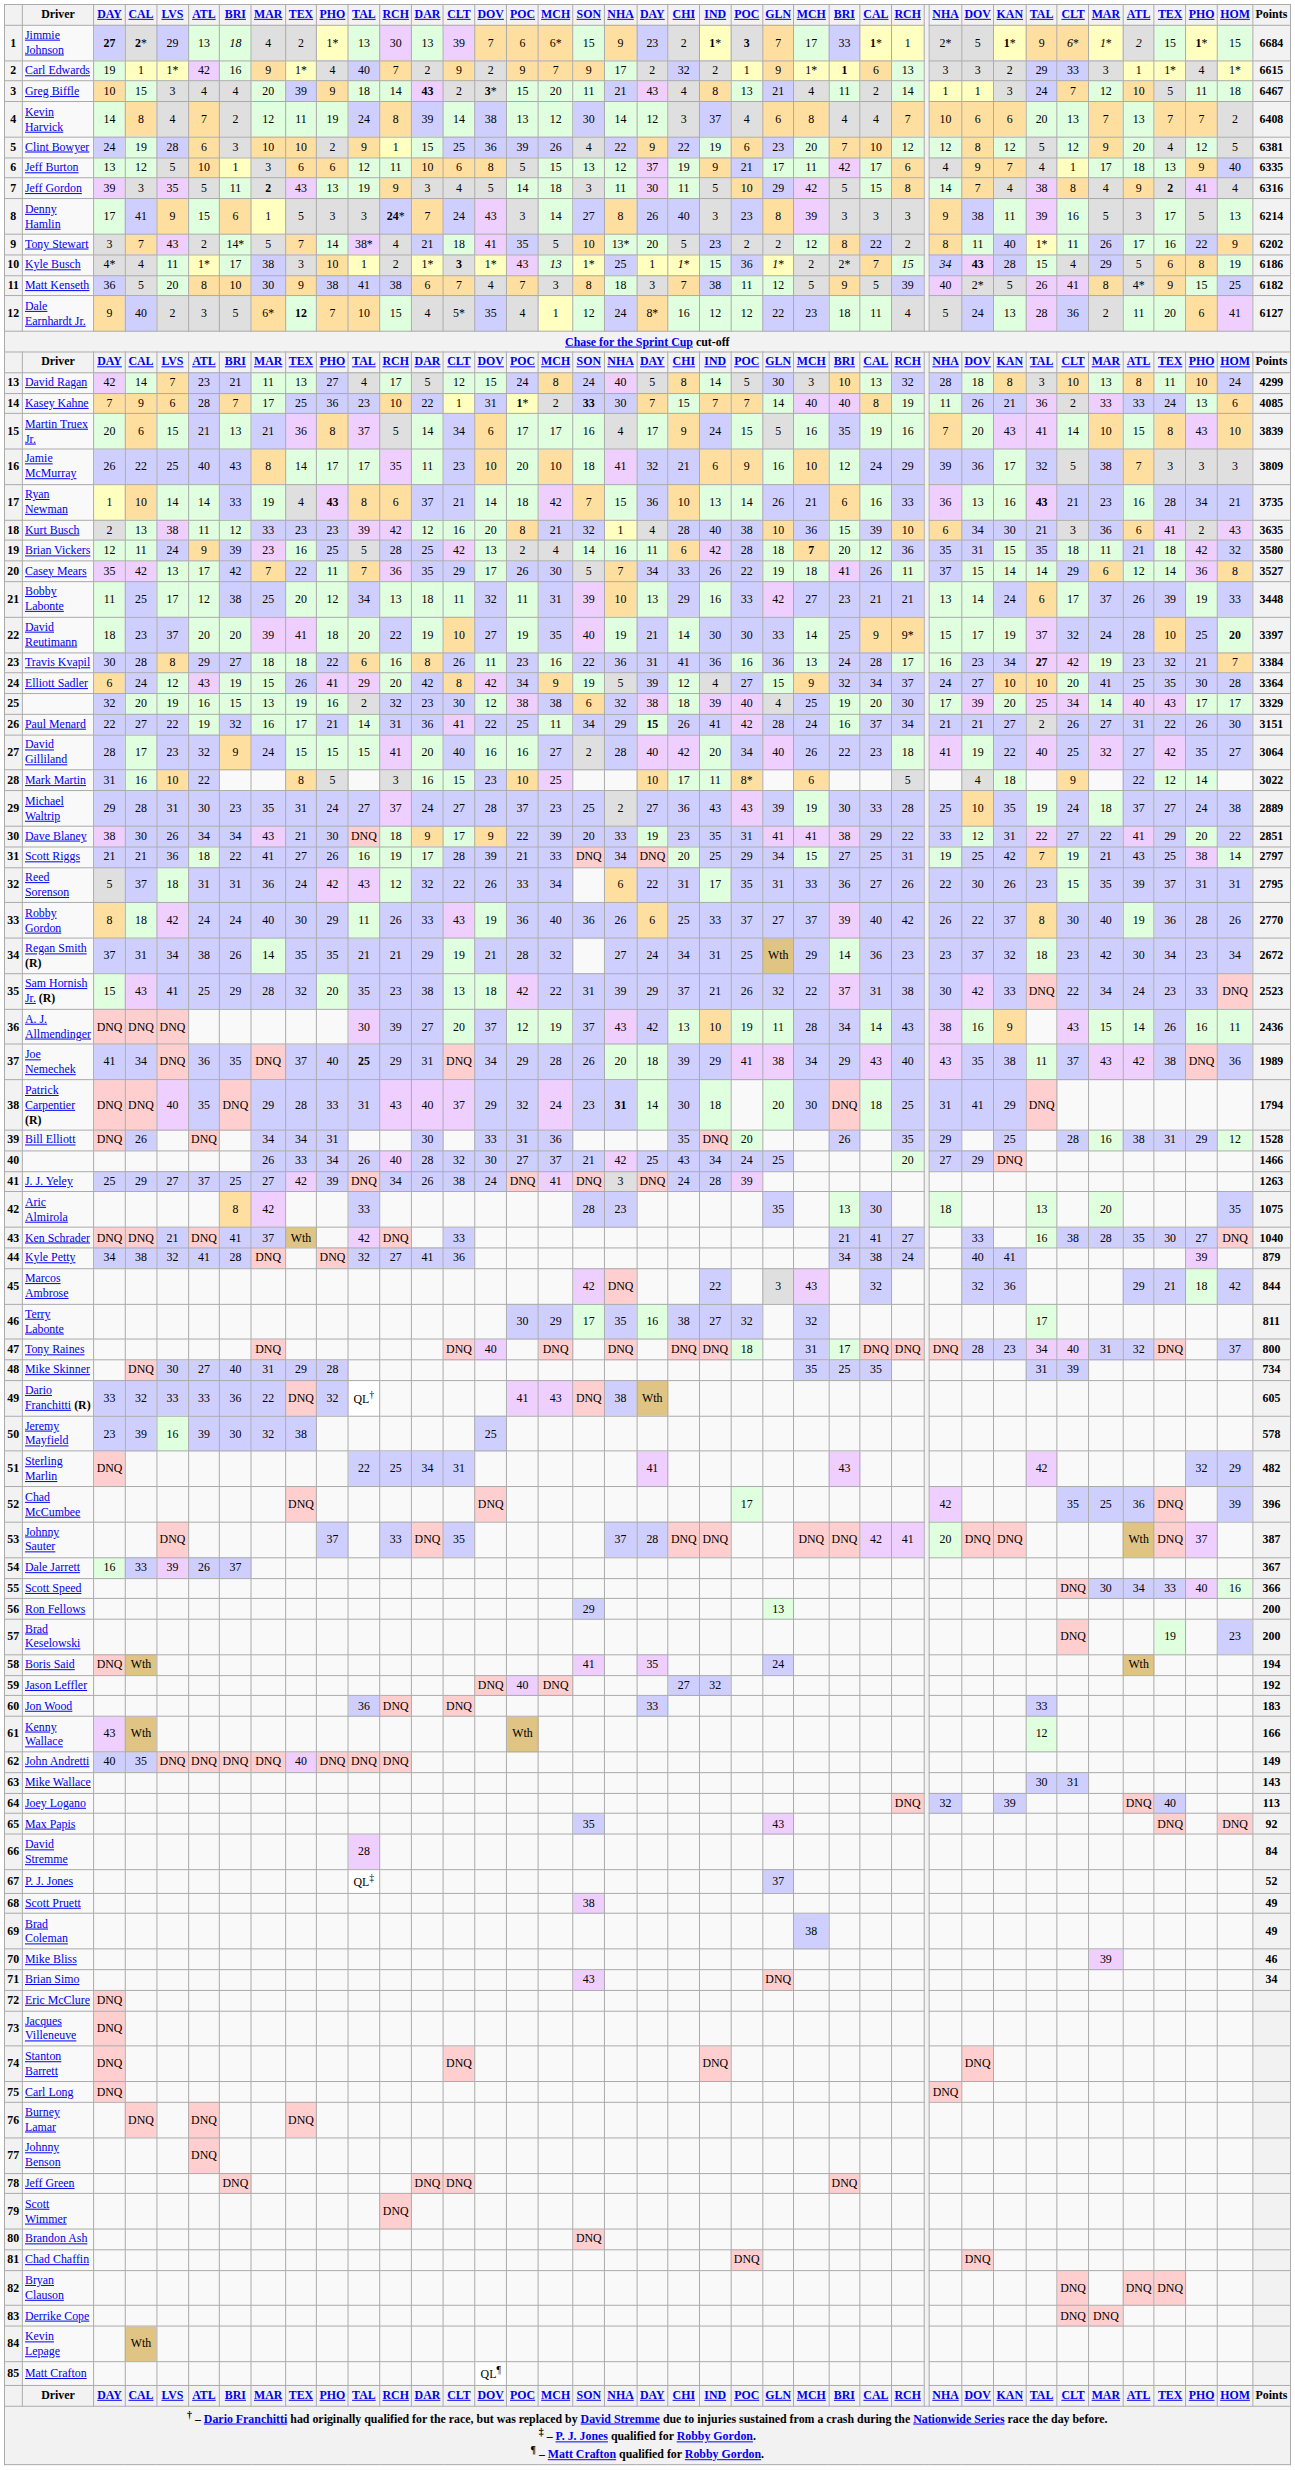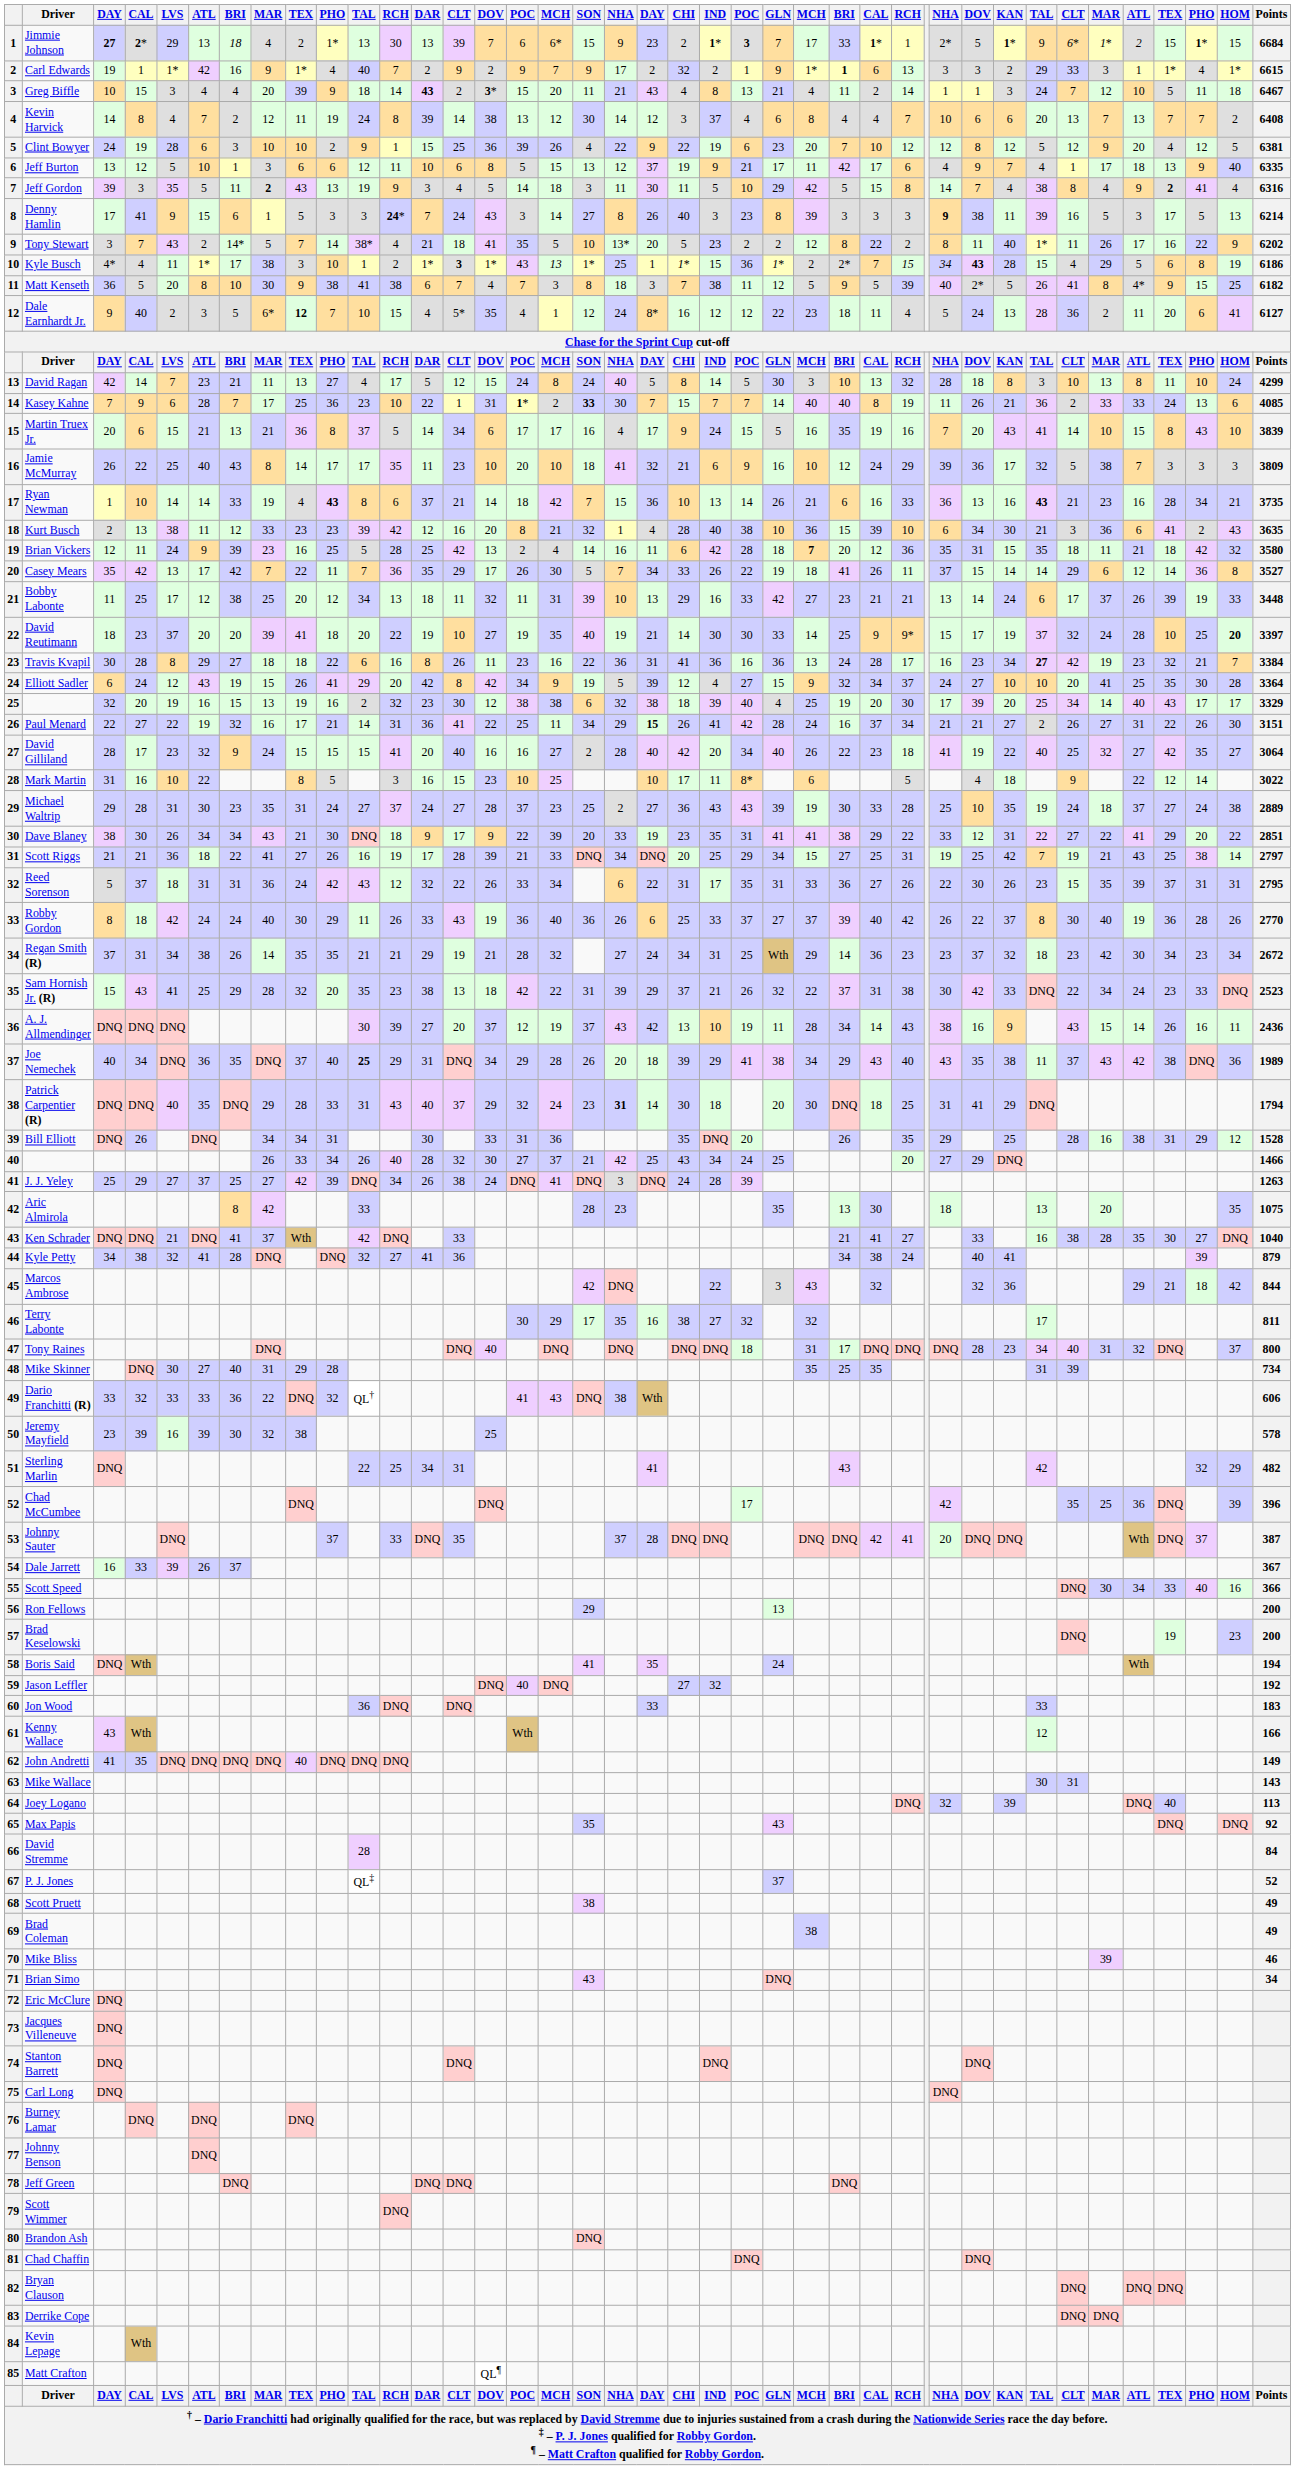Denny Hamlin | column 30: normal -> bold
Joe Nemechek | column 3: 41 -> 40
Dario Franchitti (R) | Points: 605 -> 606
John Andretti | column 3: 40 -> 41
